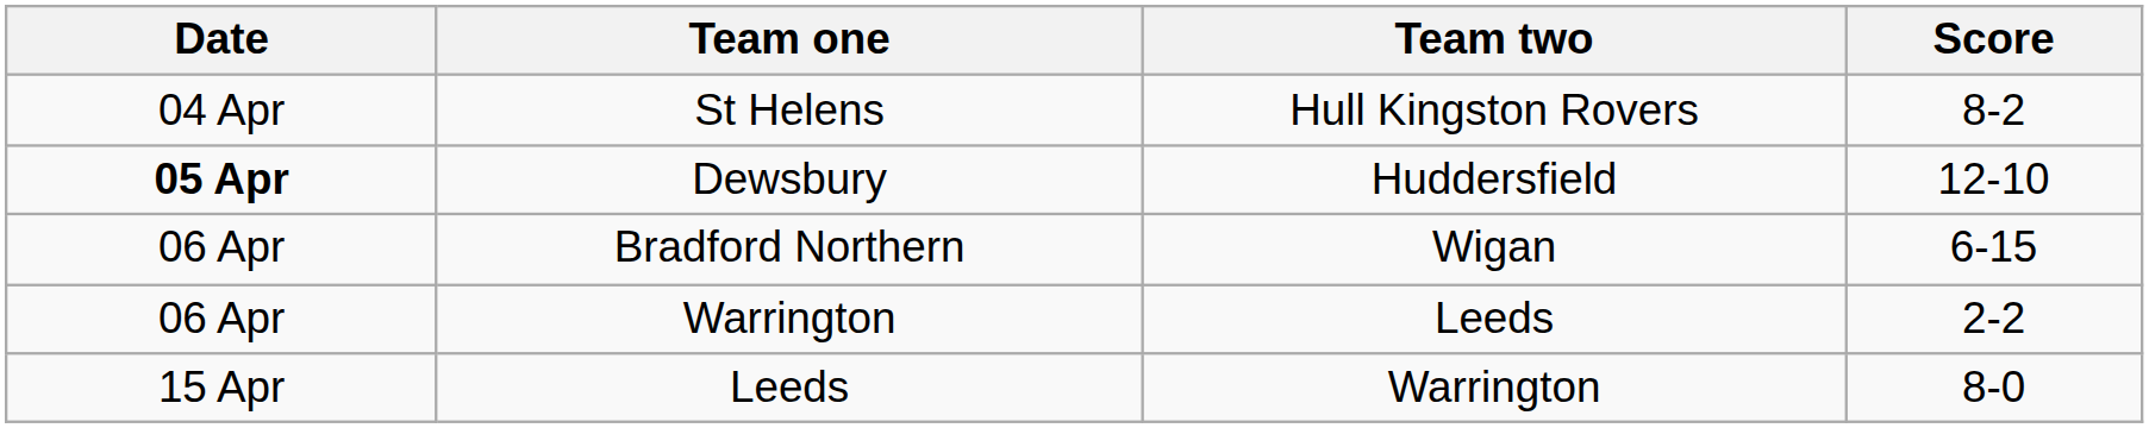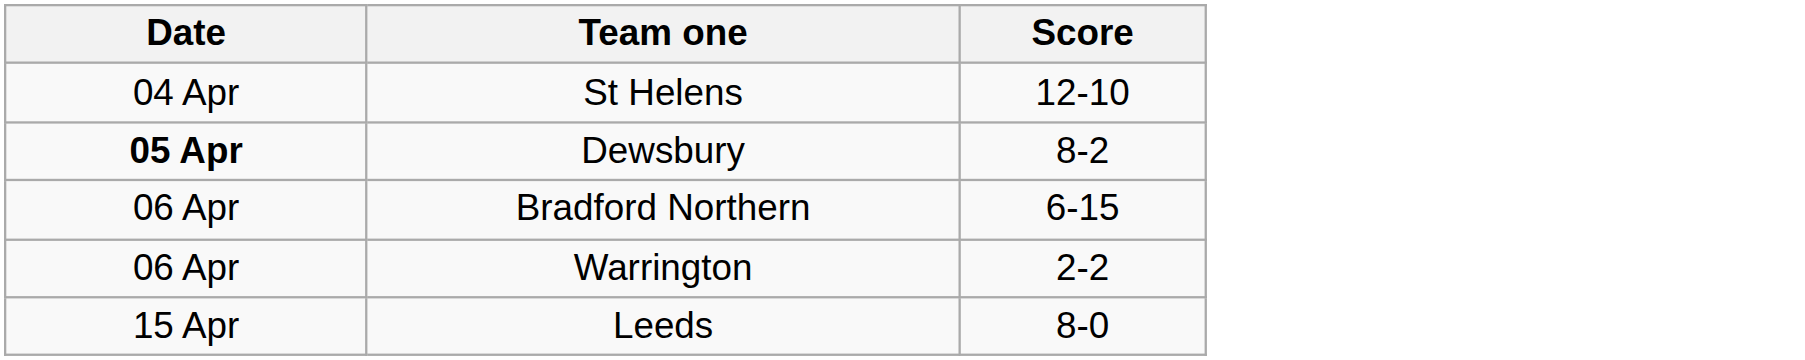- column: Team two | Hull Kingston Rovers | Huddersfield | Wigan | Leeds | Warrington
St Helens | Score: 8-2 -> 12-10
Dewsbury | Score: 12-10 -> 8-2
